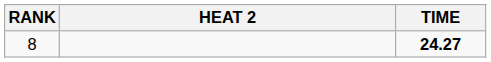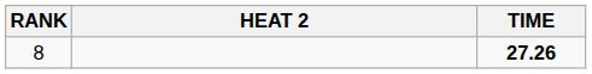8 | TIME: 24.27 -> 27.26
